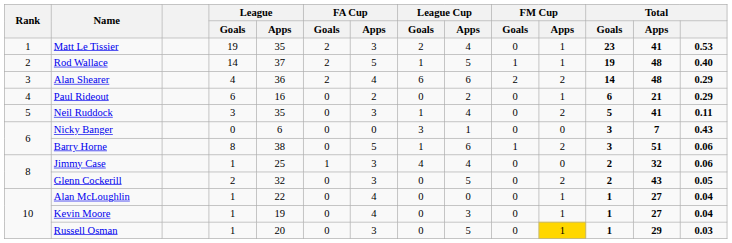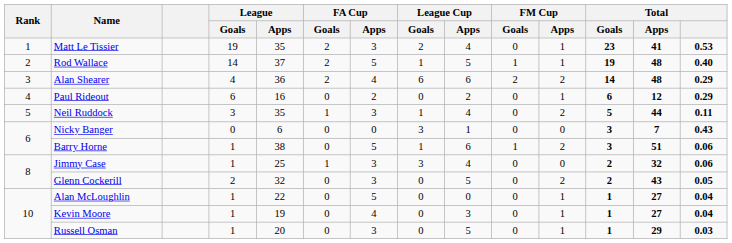Paul Rideout | Total / Apps: 21 -> 12
Neil Ruddock | FA Cup / Goals: 0 -> 1
Neil Ruddock | Total / Apps: 41 -> 44
Barry Horne | League / Goals: 8 -> 1
Jimmy Case | League Cup / Goals: 4 -> 3
Alan McLoughlin | FA Cup / Apps: 4 -> 5
Russell Osman | FM Cup / Apps: gold background -> no background
